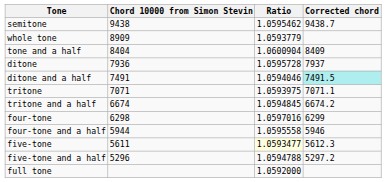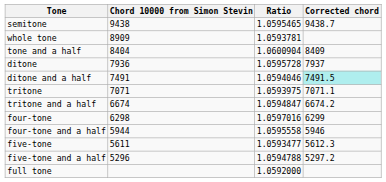semitone | Ratio: 1.0595462 -> 1.0595465
whole tone | Ratio: 1.0593779 -> 1.0593781
tritone and a half | Ratio: 1.0594845 -> 1.0594847
five-tone | Ratio: lightyellow background -> no background
